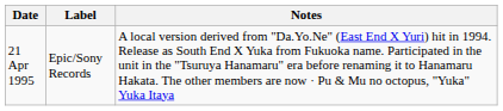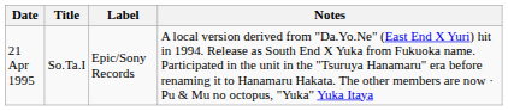+ column: Title | So.Ta.I
